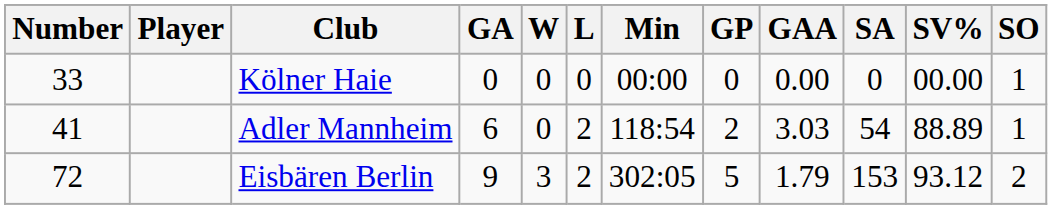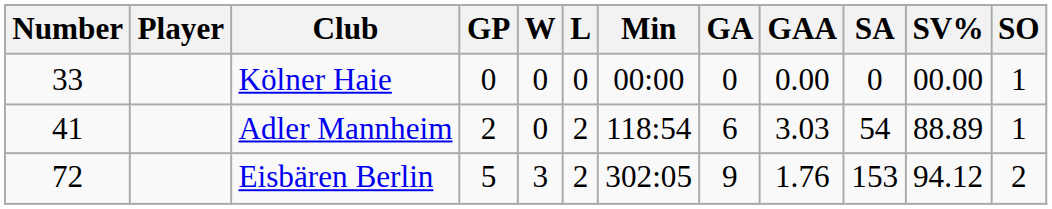columns swapped: GP <-> GA
Eisbären Berlin | GAA: 1.79 -> 1.76
Eisbären Berlin | SV%: 93.12 -> 94.12
